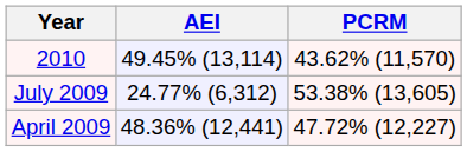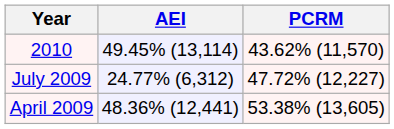July 2009 | PCRM: 53.38% (13,605) -> 47.72% (12,227)
April 2009 | PCRM: 47.72% (12,227) -> 53.38% (13,605)
